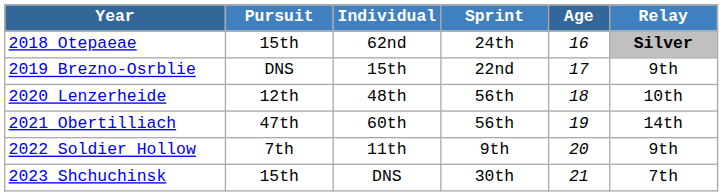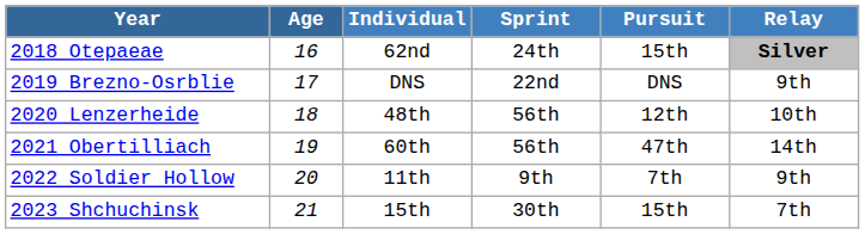columns swapped: Age <-> Pursuit
2019 Brezno-Osrblie | Individual: 15th -> DNS
2023 Shchuchinsk | Individual: DNS -> 15th
